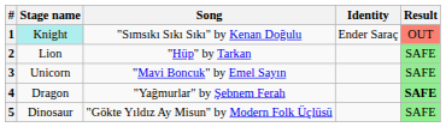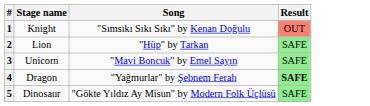- column: Identity | Ender Saraç
1 | Stage name: paleturquoise background -> no background
